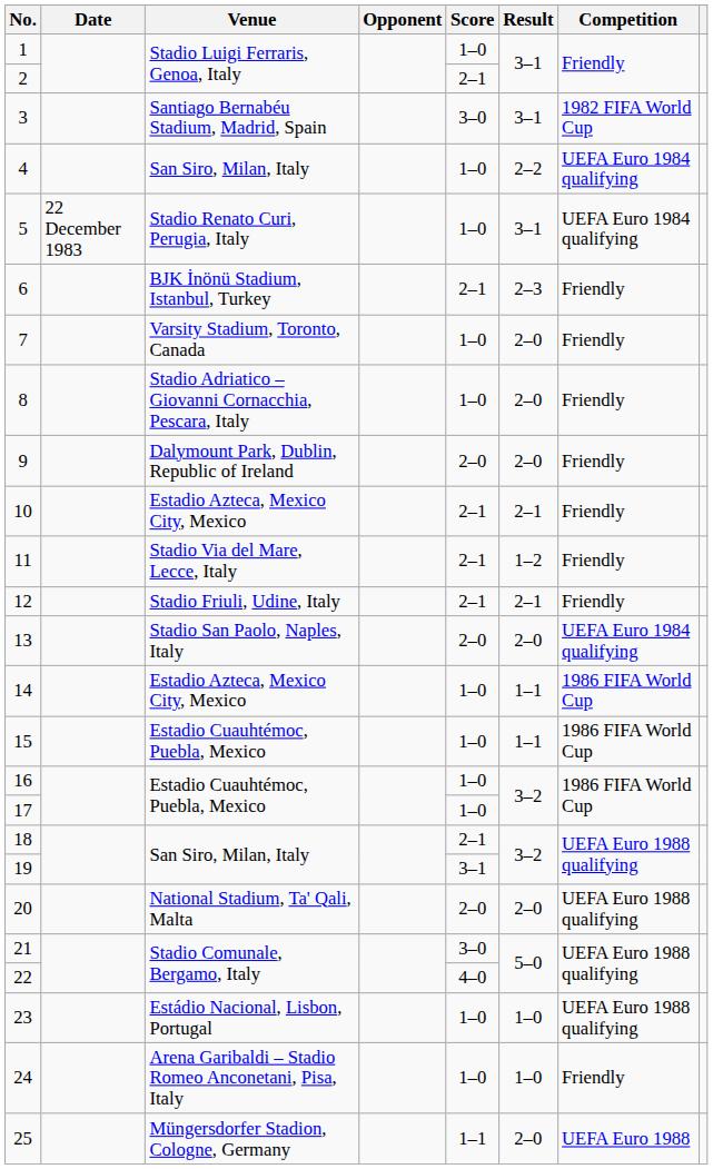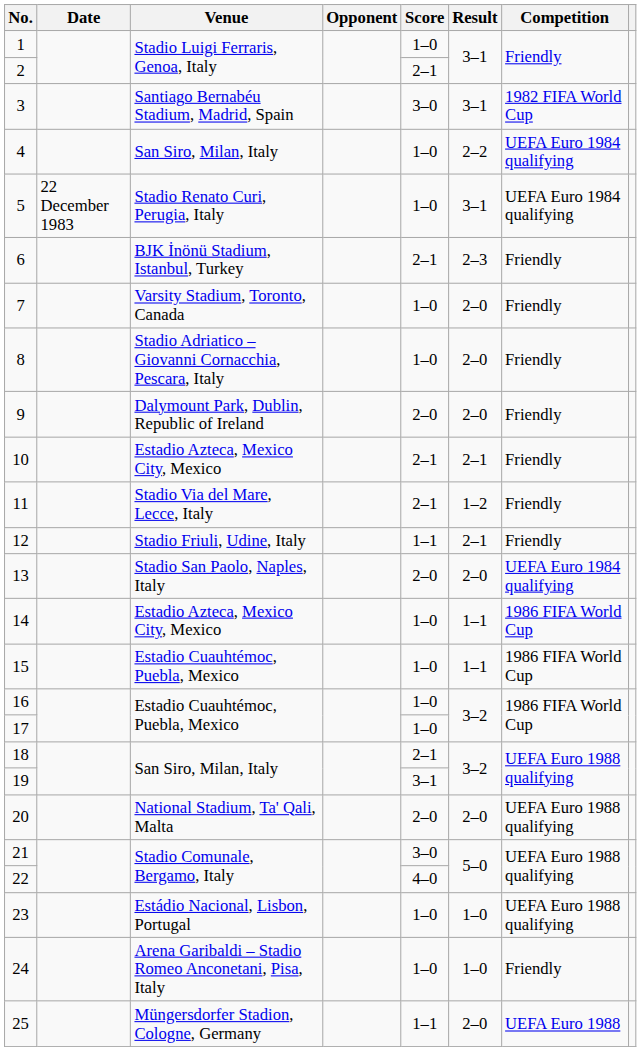12 | Score: 2–1 -> 1–1
